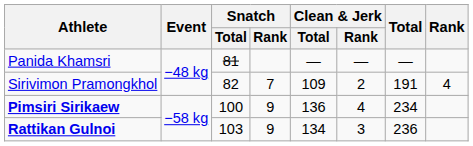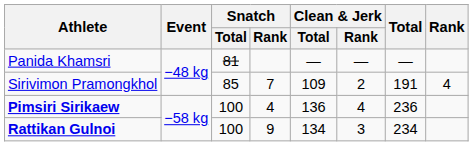Sirivimon Pramongkhol | Snatch / Total: 82 -> 85
Pimsiri Sirikaew | Snatch / Rank: 9 -> 4
Pimsiri Sirikaew | Total: 234 -> 236
Rattikan Gulnoi | Snatch / Total: 103 -> 100
Rattikan Gulnoi | Total: 236 -> 234
